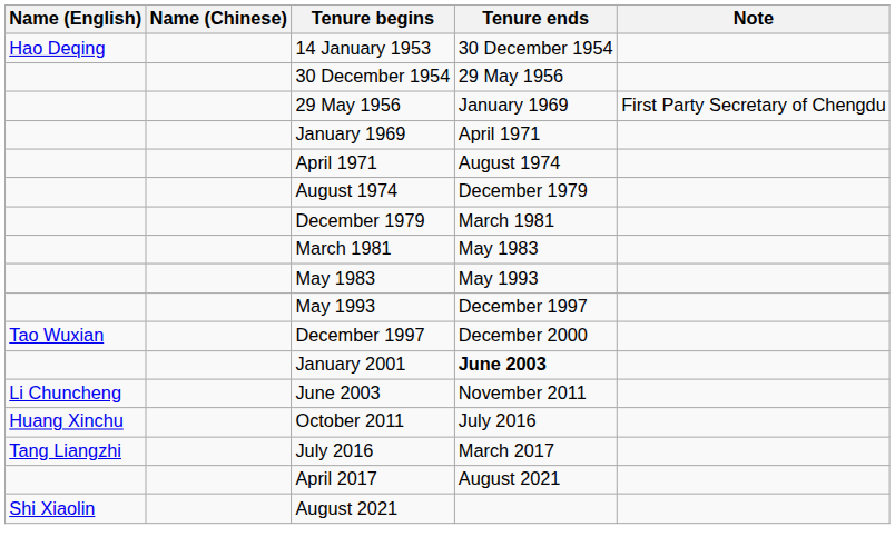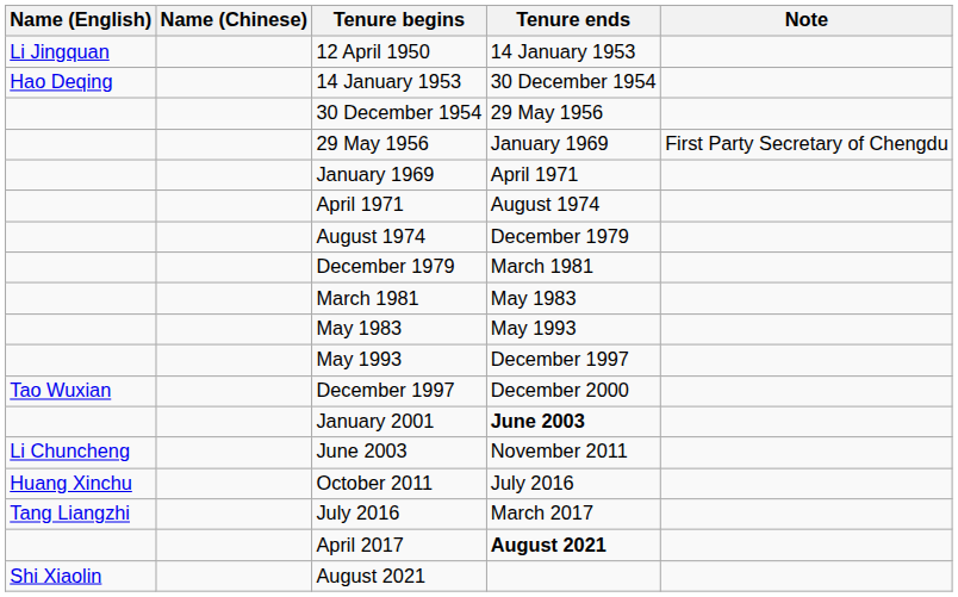+ row: Li Jingquan | 12 April 1950 | 14 January 1953
April 2017 | Tenure ends: normal -> bold
